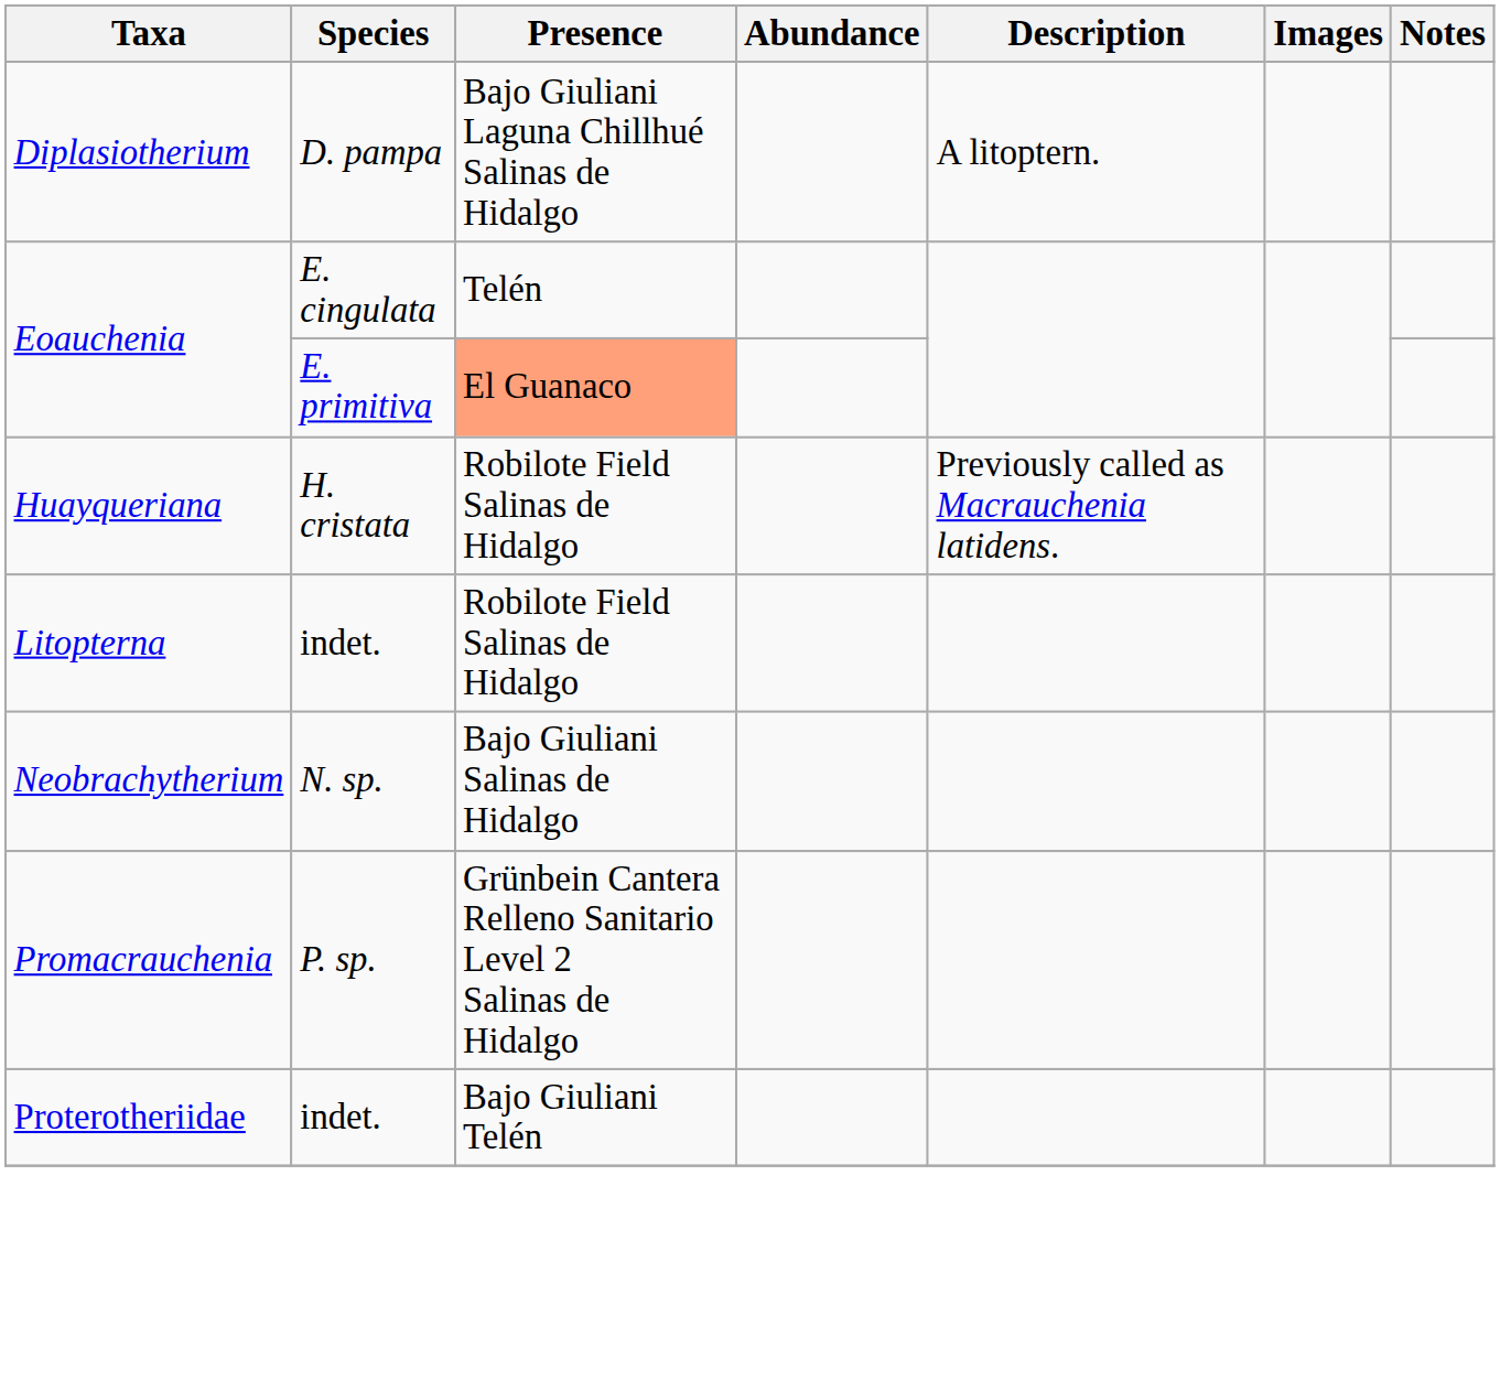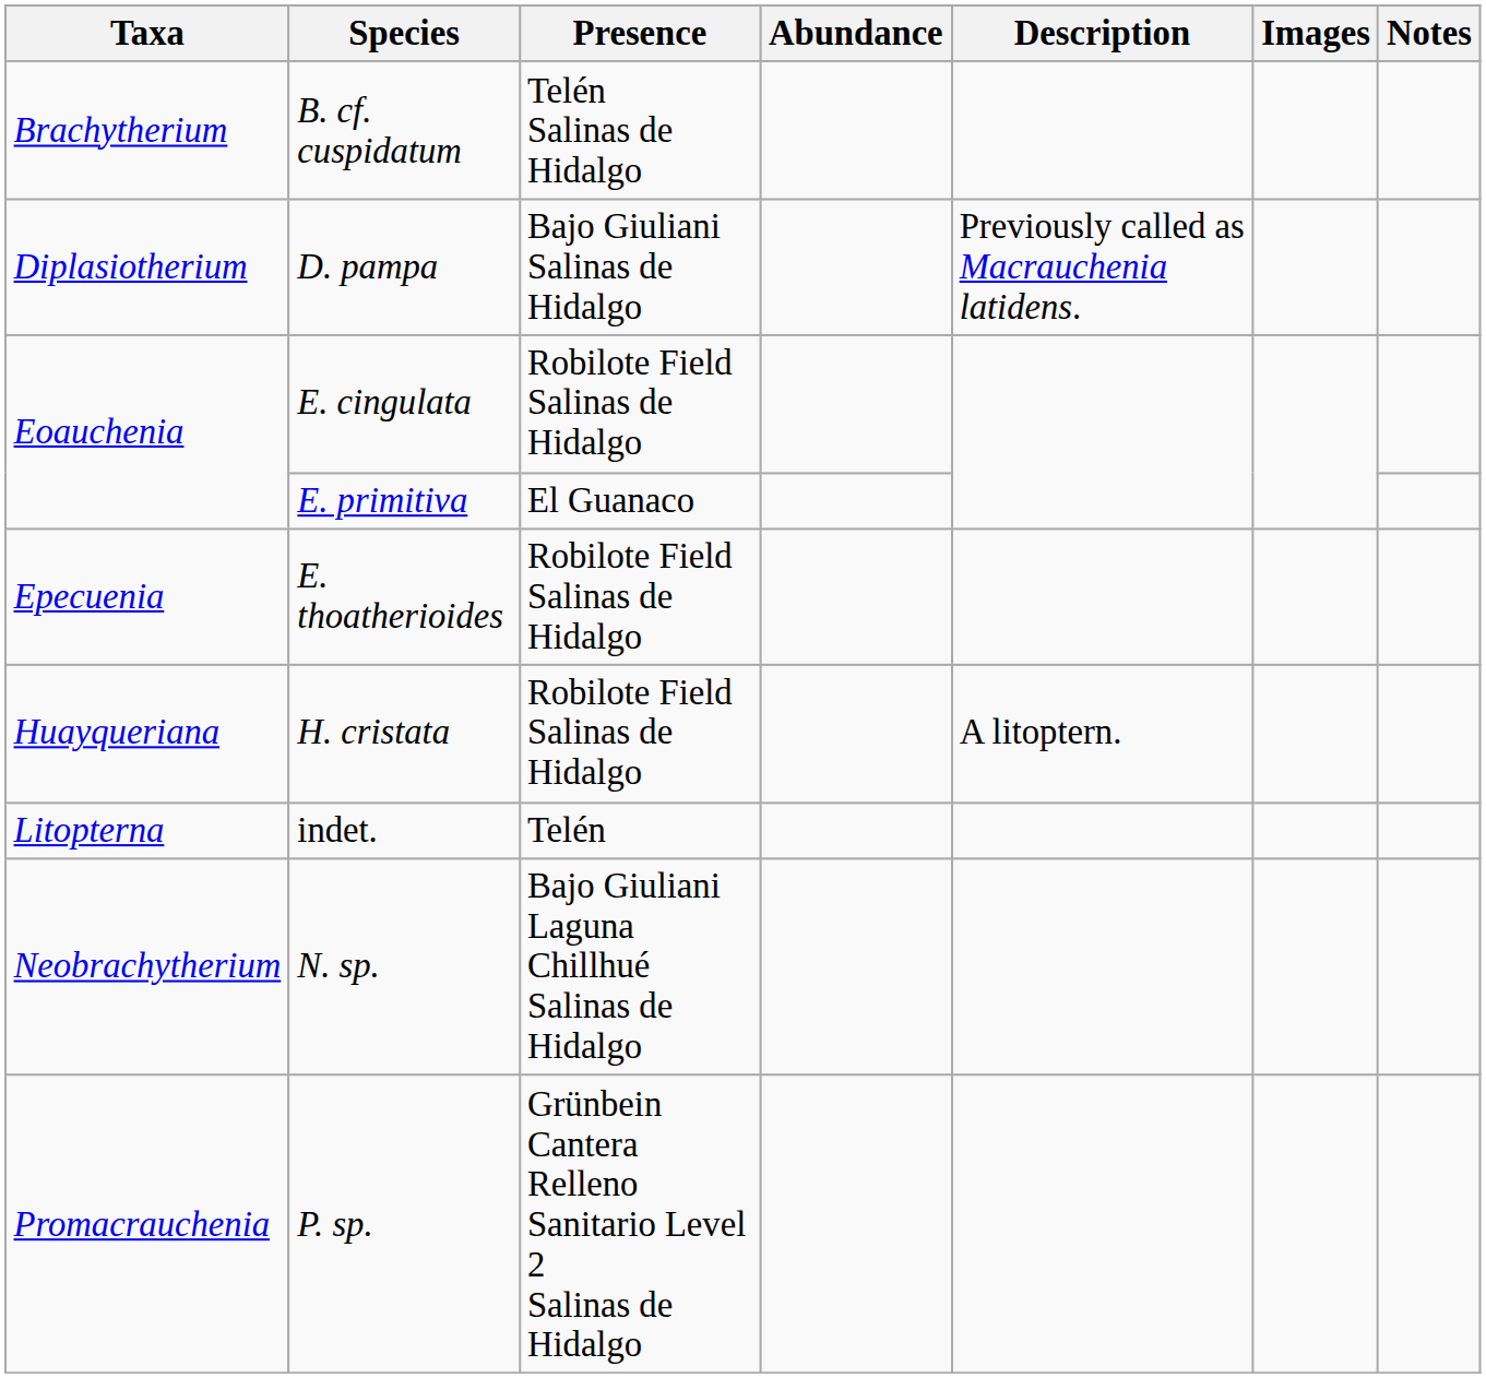+ row: Brachytherium | B. cf. cuspidatum | Telén Salinas de Hidalgo
Diplasiotherium | Presence: Bajo Giuliani Laguna Chillhué Salinas de Hidalgo -> Bajo Giuliani Salinas de Hidalgo
Diplasiotherium | Description: A litoptern. -> Previously called as Macrauchenia latidens.
Eoauchenia / E. cingulata | Presence: Telén -> Robilote Field Salinas de Hidalgo
Eoauchenia / E. primitiva | Presence: lightsalmon background -> no background
+ row: Epecuenia | E. thoatherioides | Robilote Field Salinas de Hidalgo
Huayqueriana | Description: Previously called as Macrauchenia latidens. -> A litoptern.
Litopterna | Presence: Robilote Field Salinas de Hidalgo -> Telén
Neobrachytherium | Presence: Bajo Giuliani Salinas de Hidalgo -> Bajo Giuliani Laguna Chillhué Salinas de Hidalgo
- row: Proterotheriidae | indet. | Bajo Giuliani Telén
